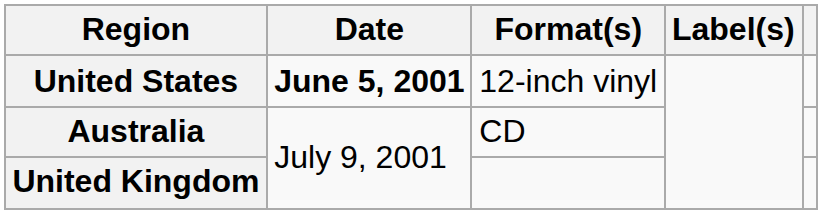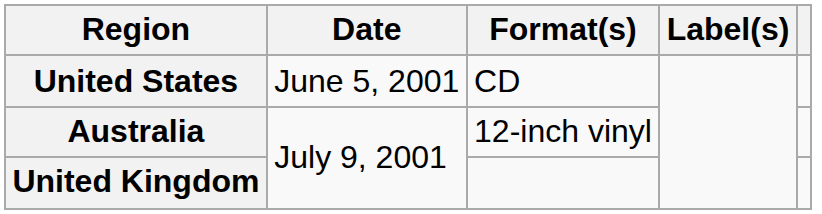United States | Date: bold -> normal
United States | Format(s): 12-inch vinyl -> CD
Australia | Format(s): CD -> 12-inch vinyl
